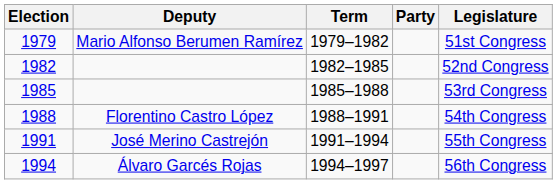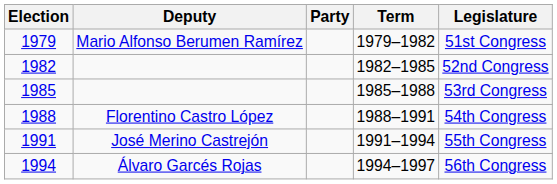columns swapped: Party <-> Term
